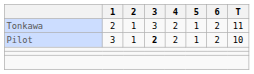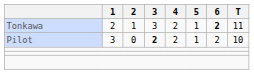Tonkawa | 6: normal -> bold
Pilot | 2: 1 -> 0
